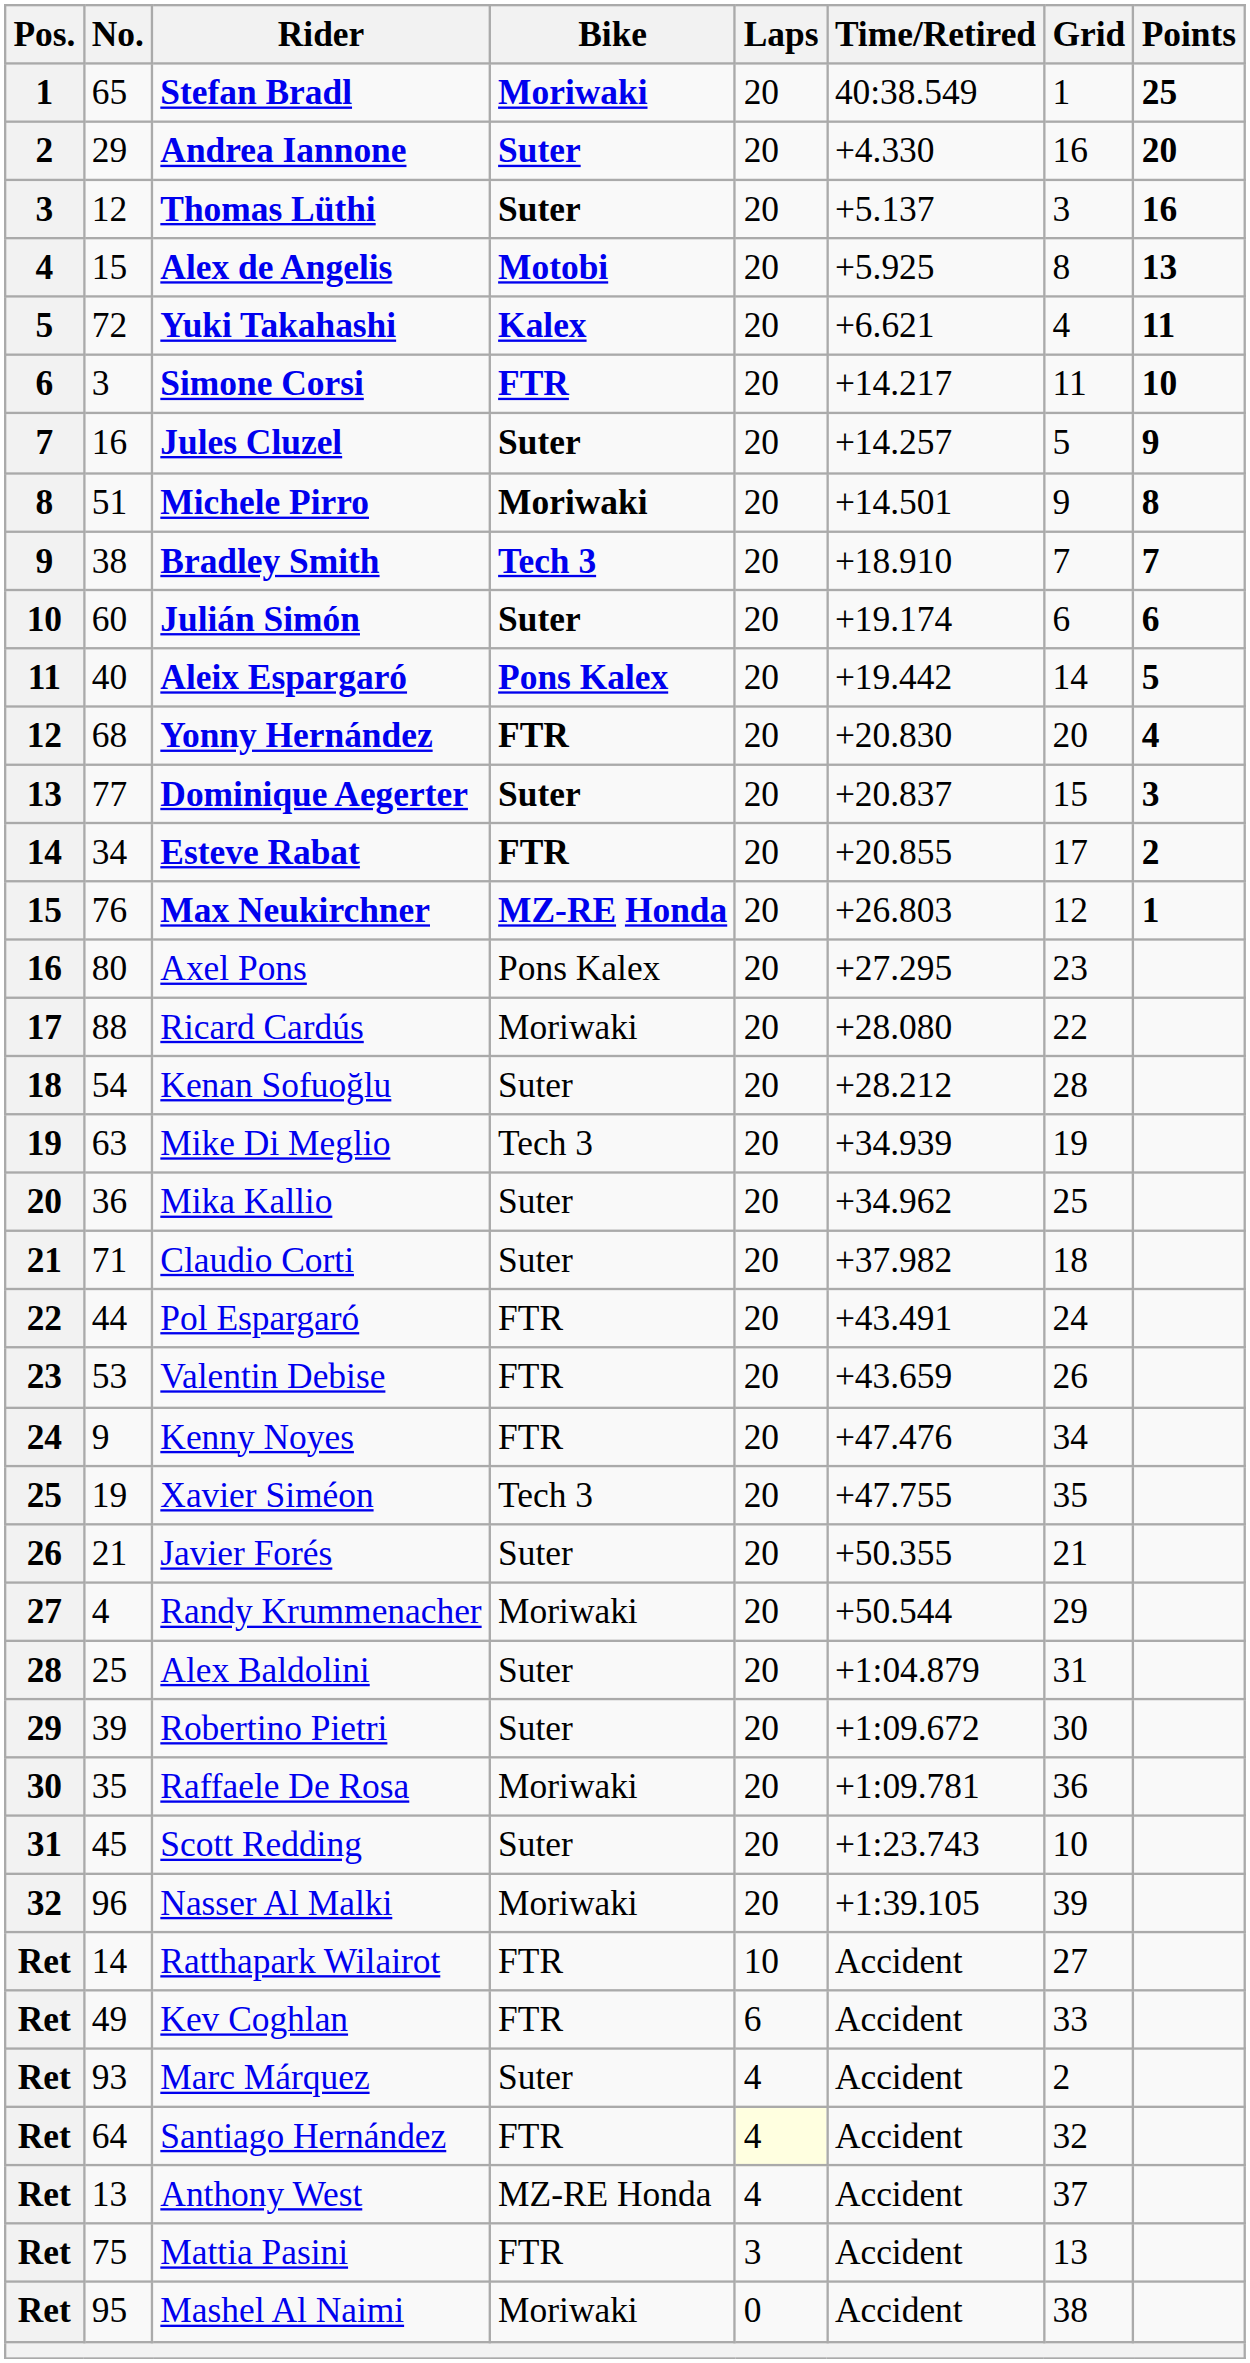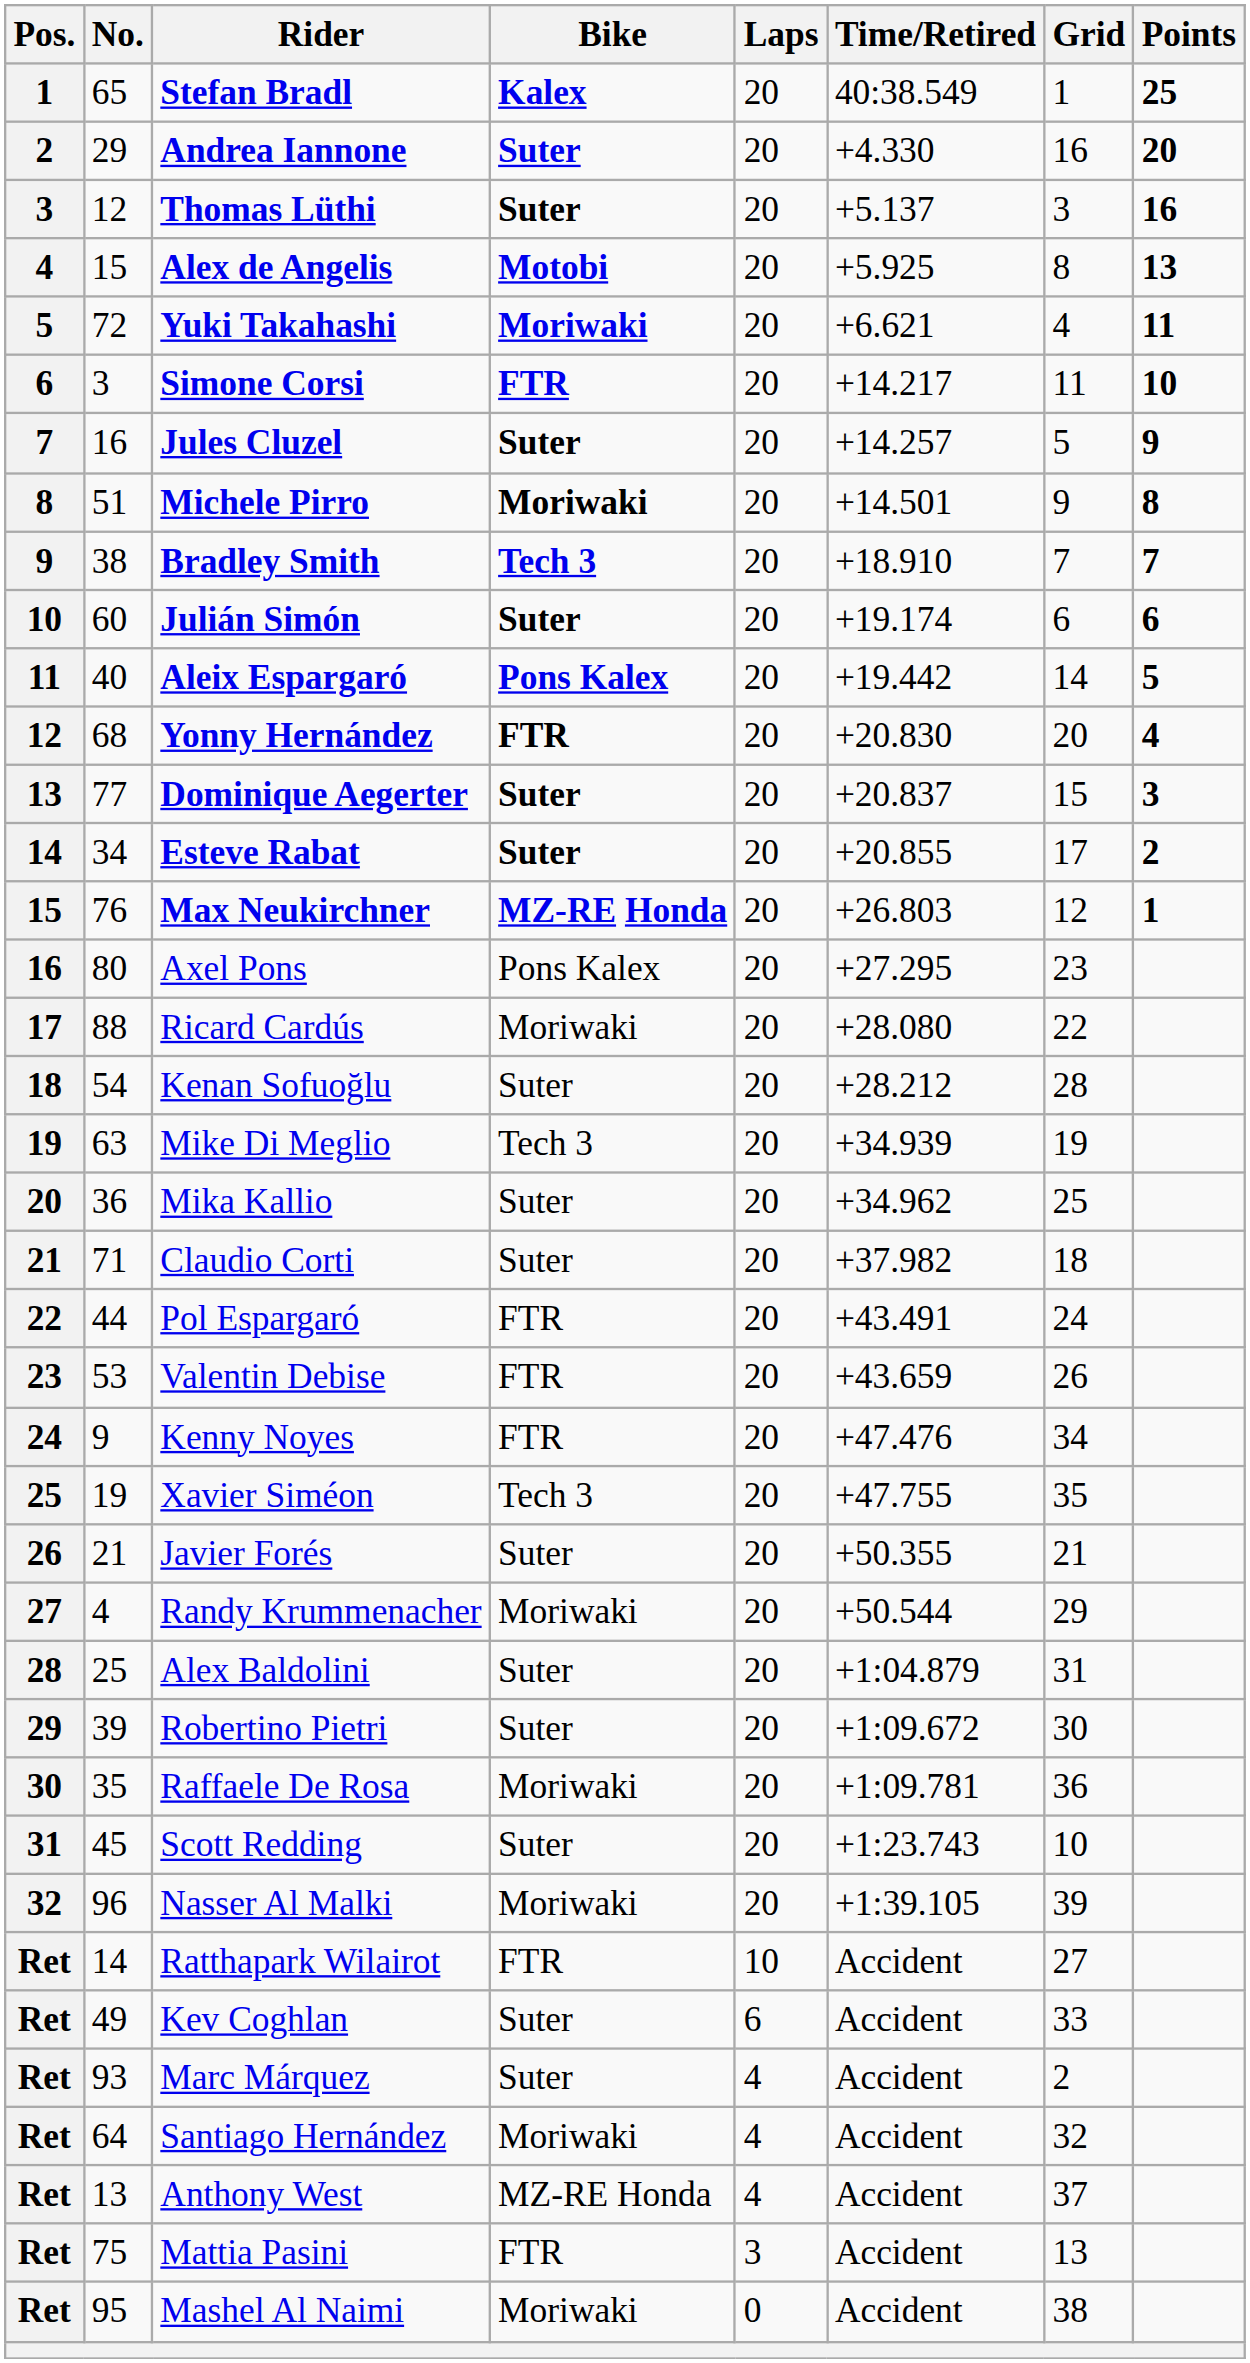Stefan Bradl | Bike: Moriwaki -> Kalex
Yuki Takahashi | Bike: Kalex -> Moriwaki
Esteve Rabat | Bike: FTR -> Suter
Kev Coghlan | Bike: FTR -> Suter
Santiago Hernández | Bike: FTR -> Moriwaki
Santiago Hernández | Laps: lightyellow background -> no background
